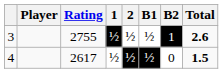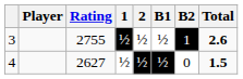4 | Rating: 2617 -> 2627
